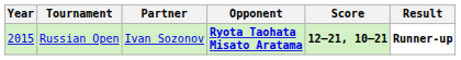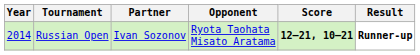Russian Open | Year: 2015 -> 2014
Russian Open | Opponent: bold -> normal
